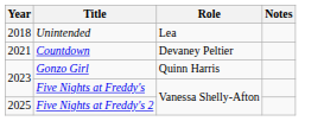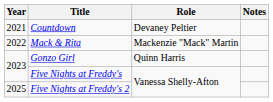- row: 2018 | Unintended | Lea
+ row: 2022 | Mack & Rita | Mackenzie "Mack" Martin
